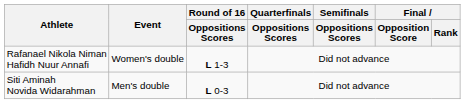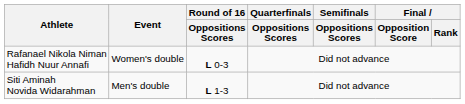Rafanael Nikola Niman Hafidh Nuur Annafi | Round of 16 / Oppositions Scores: L 1-3 -> L 0-3
Siti Aminah Novida Widarahman | Round of 16 / Oppositions Scores: L 0-3 -> L 1-3
